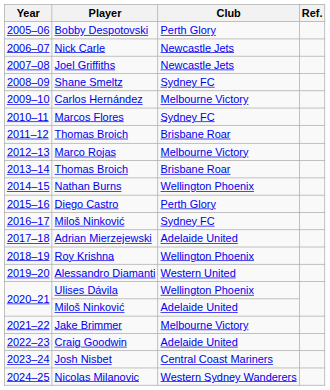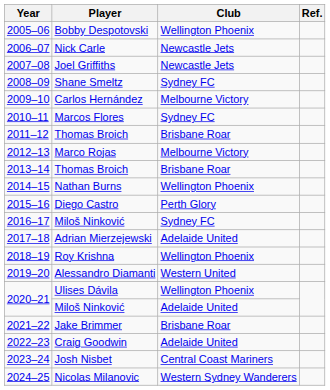Bobby Despotovski | Club: Perth Glory -> Wellington Phoenix
Jake Brimmer | Club: Melbourne Victory -> Brisbane Roar
